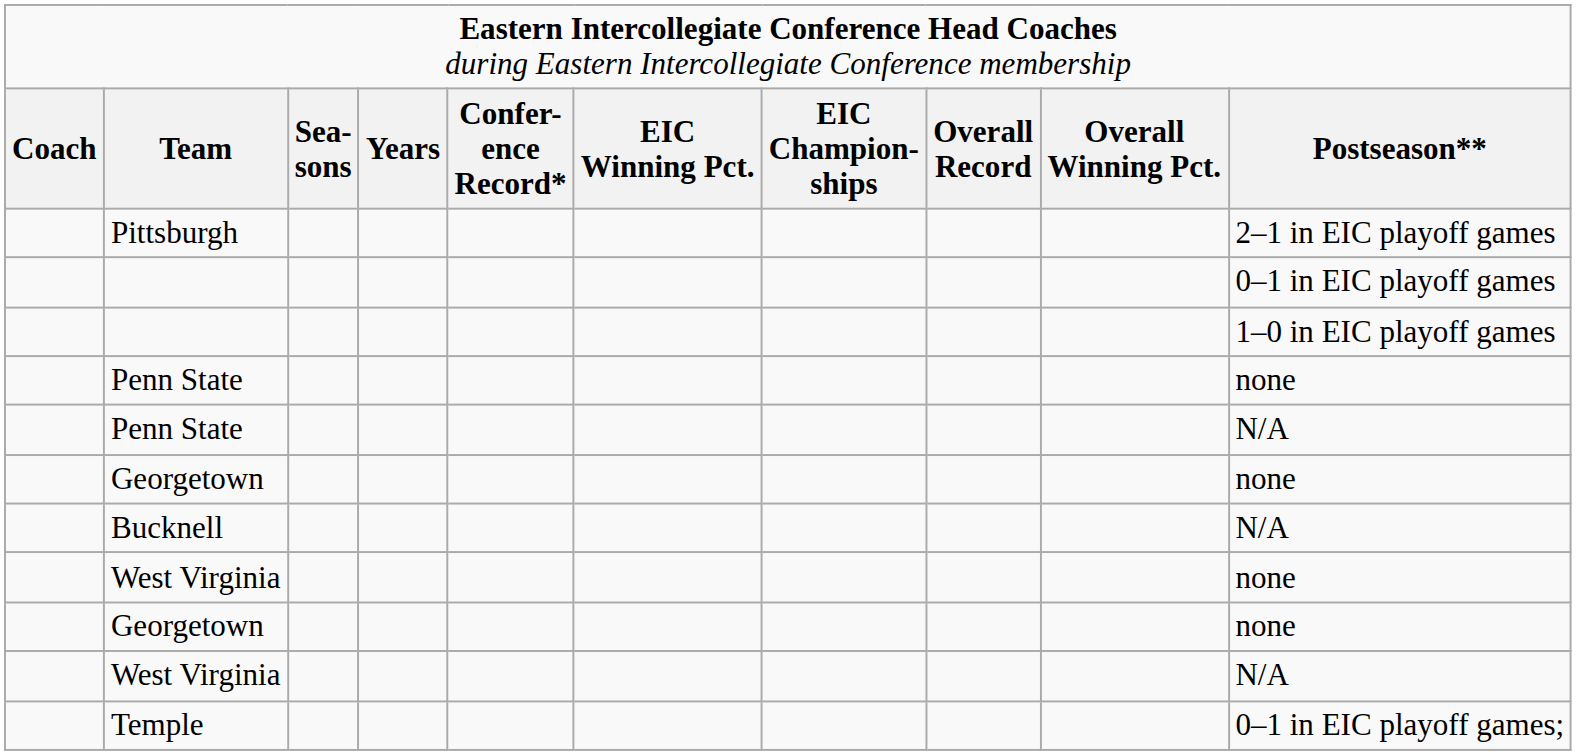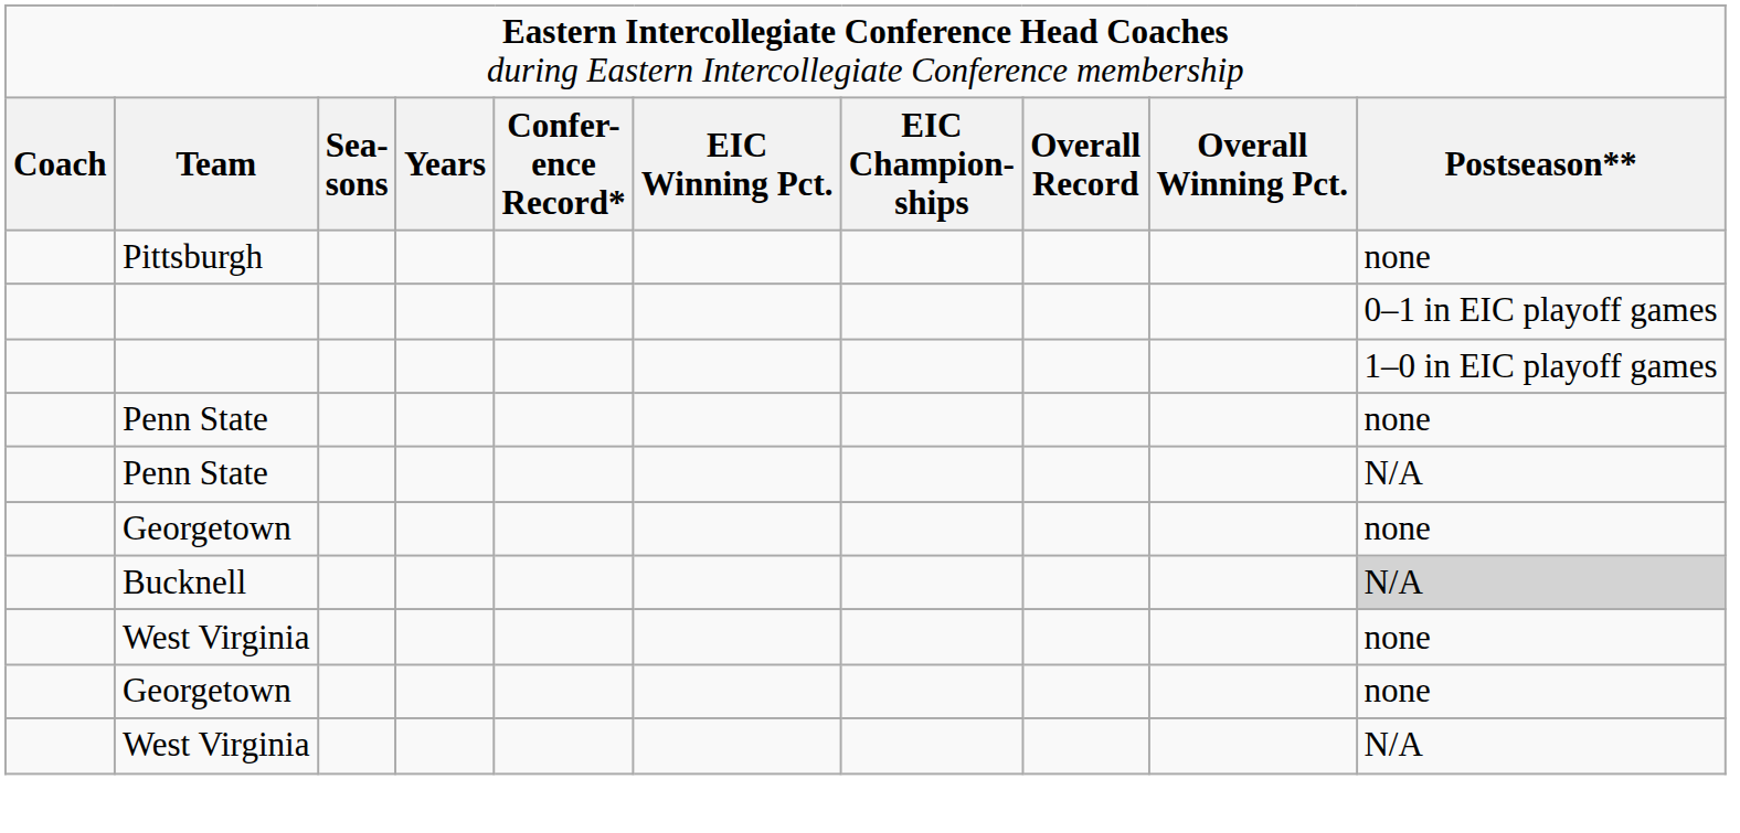Pittsburgh | column 10: 2–1 in EIC playoff games -> none
Bucknell | column 10: no background -> lightgrey background
- row: Temple | 0–1 in EIC playoff games;
